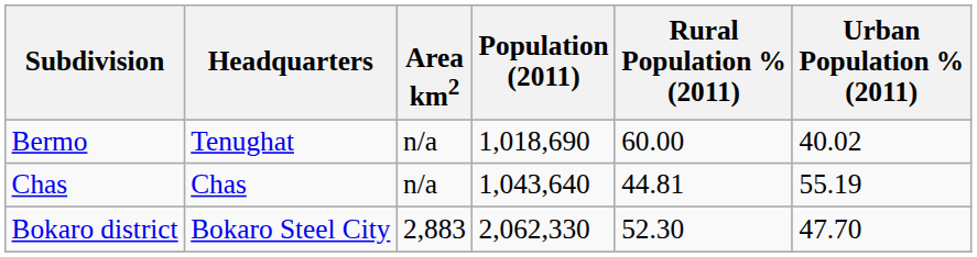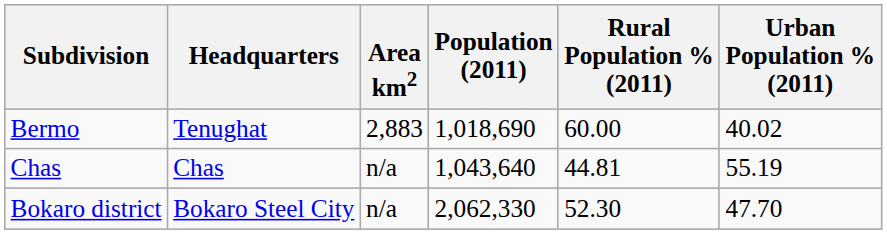Bermo | Area km2: n/a -> 2,883
Bokaro district | Area km2: 2,883 -> n/a
